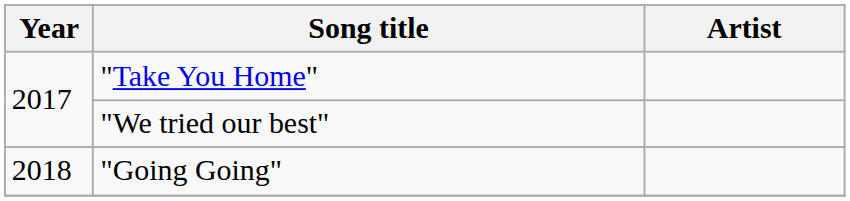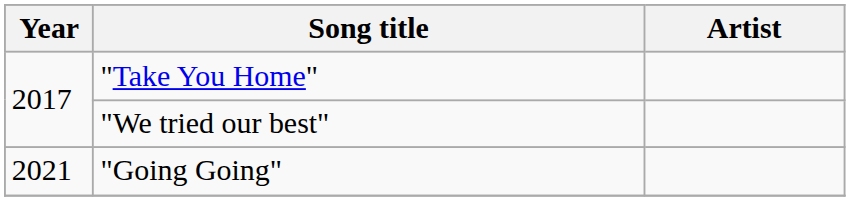"Going Going" | Year: 2018 -> 2021
